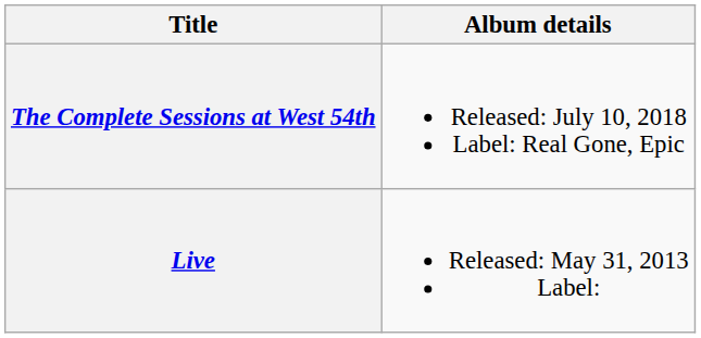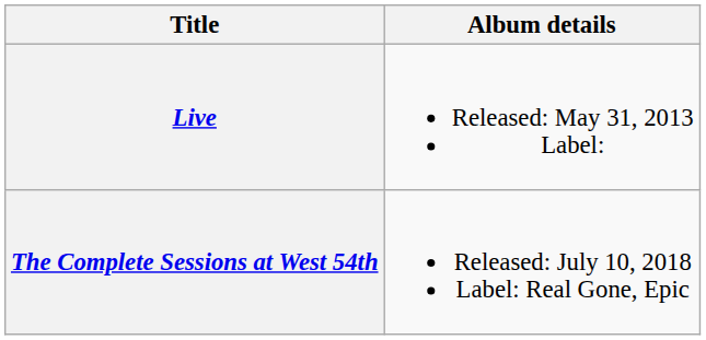rows swapped: Live <-> The Complete Sessions at West 54th
